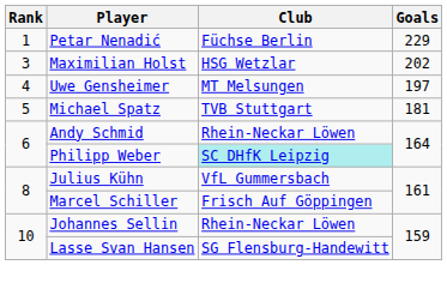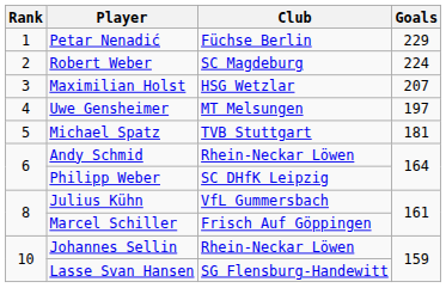+ row: 2 | Robert Weber | SC Magdeburg | 224
Maximilian Holst | Goals: 202 -> 207
Philipp Weber | Club: paleturquoise background -> no background
